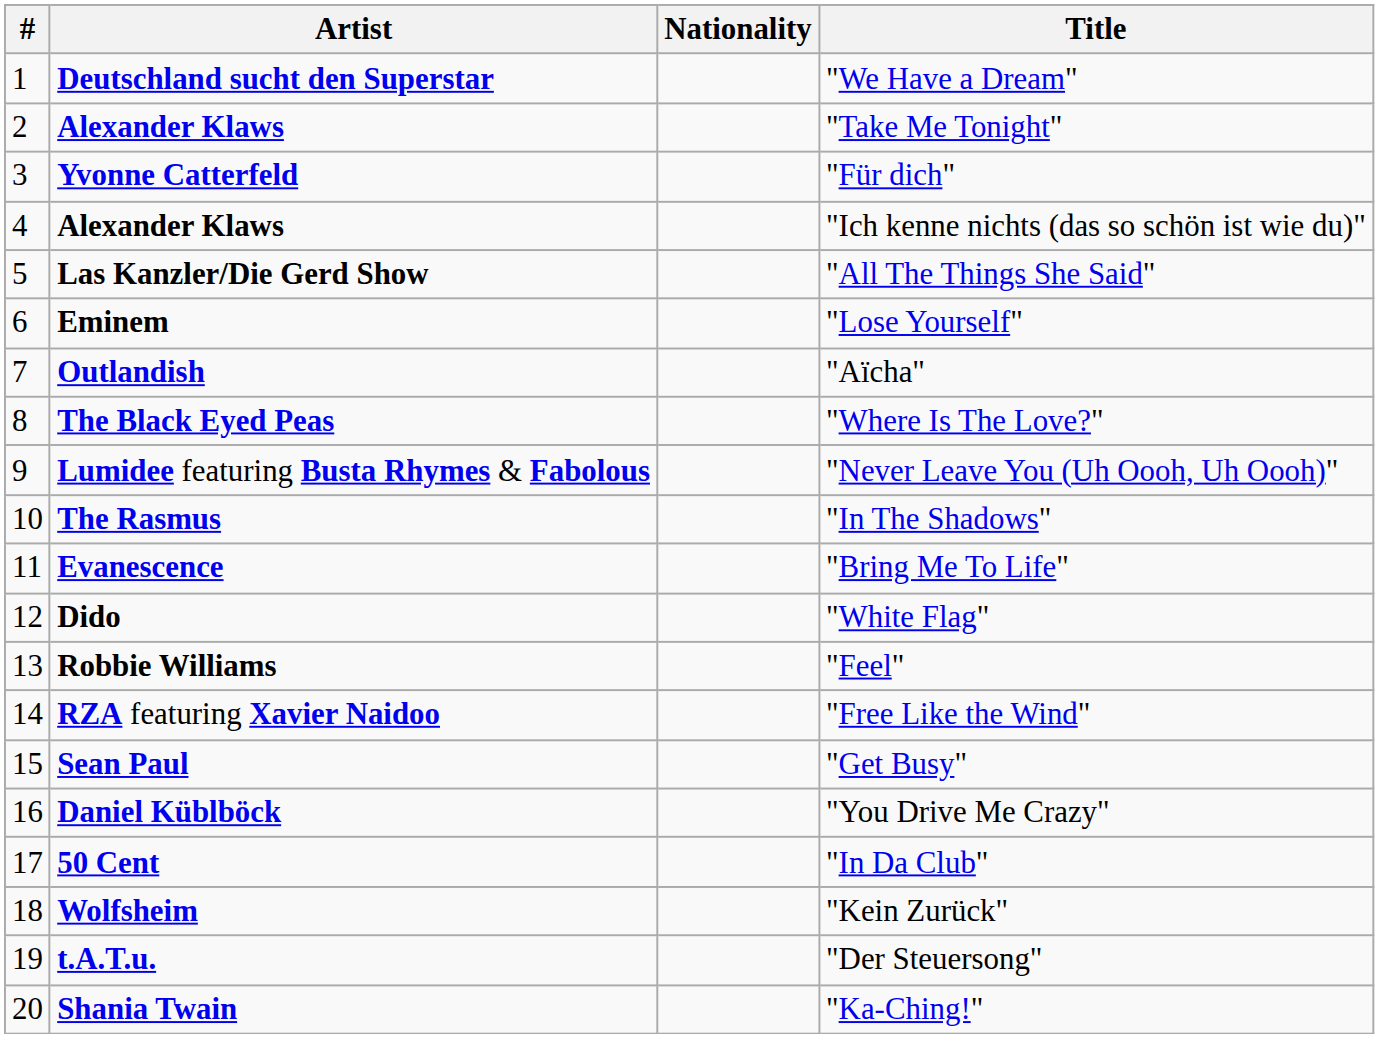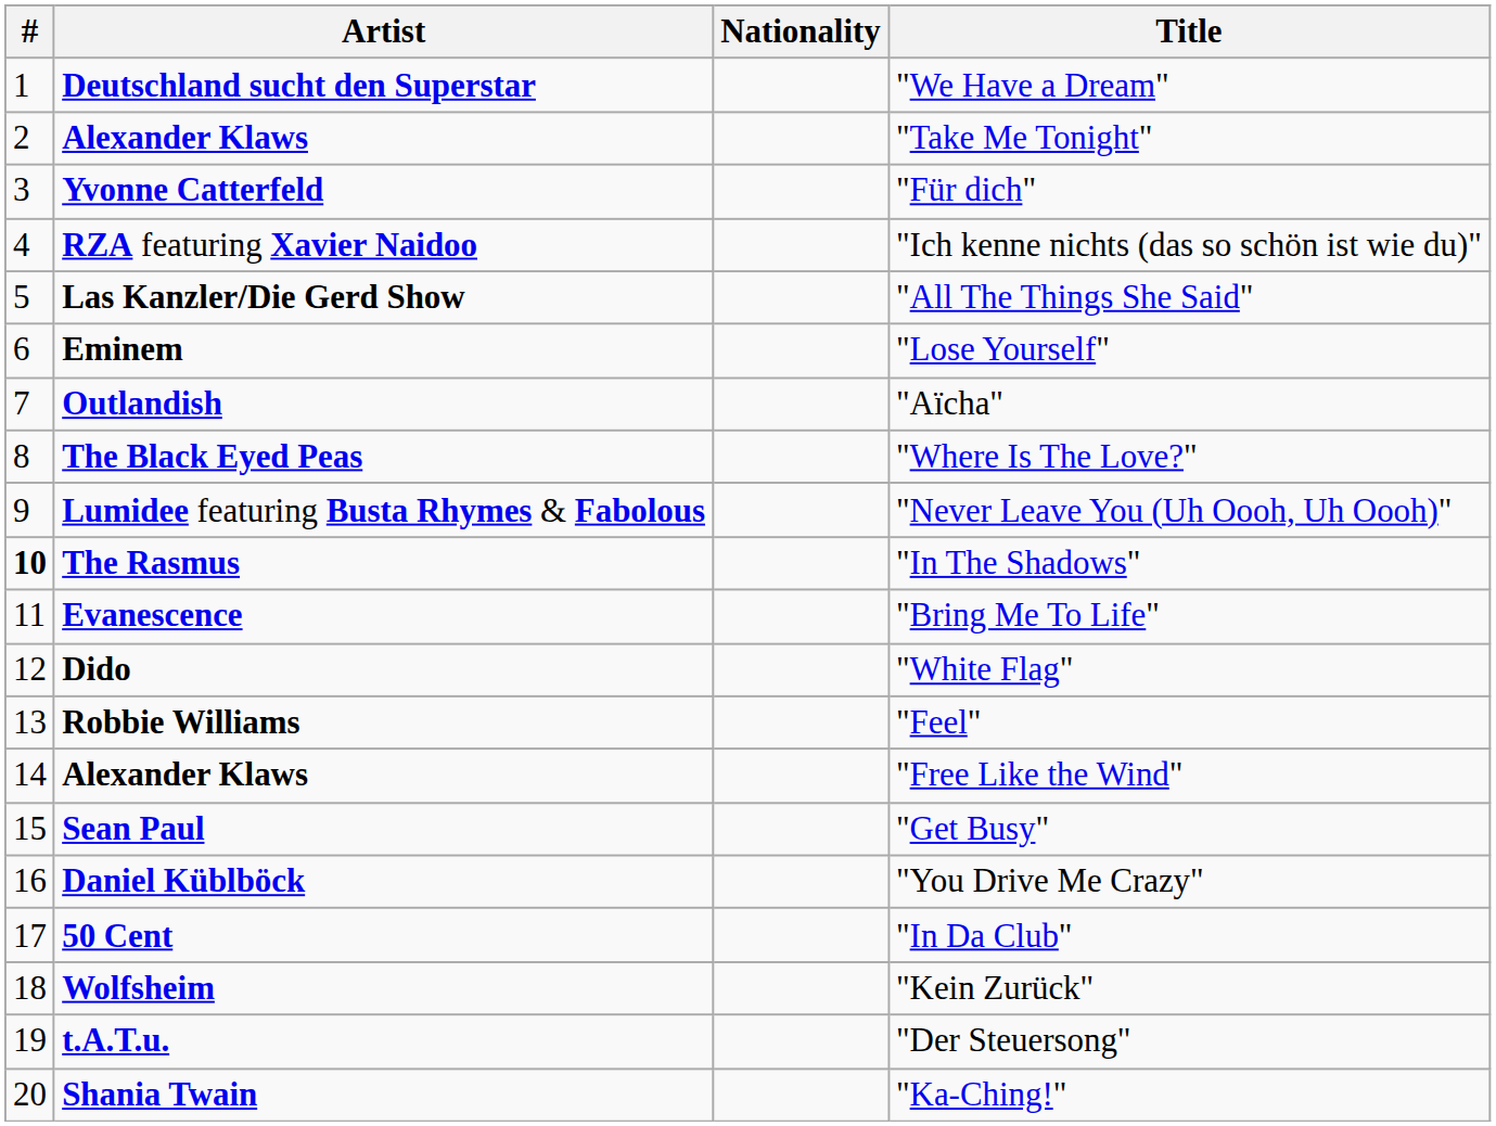"Ich kenne nichts (das so schön ist wie du)" | Artist: Alexander Klaws -> RZA featuring Xavier Naidoo
"In The Shadows" | #: normal -> bold
"Free Like the Wind" | Artist: RZA featuring Xavier Naidoo -> Alexander Klaws
